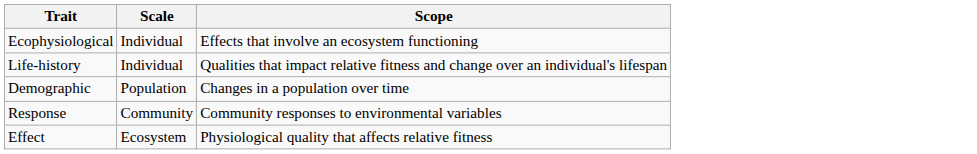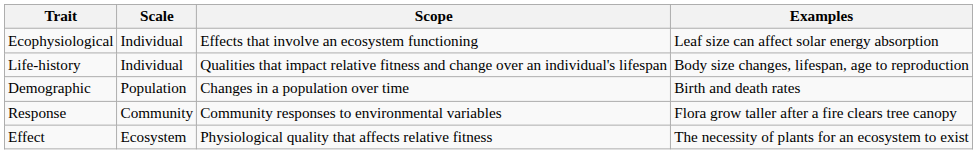+ column: Examples | Leaf size can affect solar energy absorption | Body size changes, lifespan, age to reproduction | Birth and death rates | Flora grow taller after a fire clears tree canopy | The necessity of plants for an ecosystem to exist
